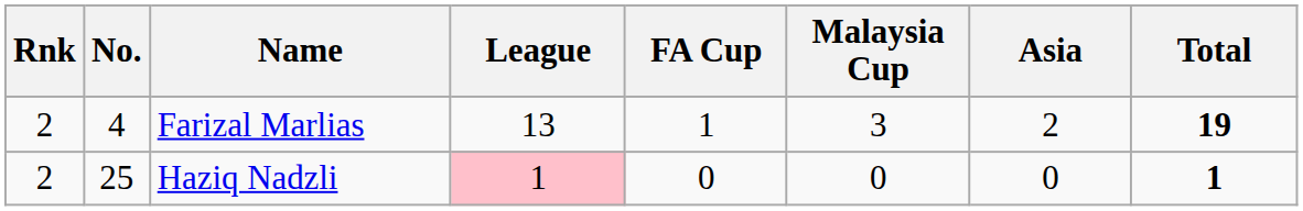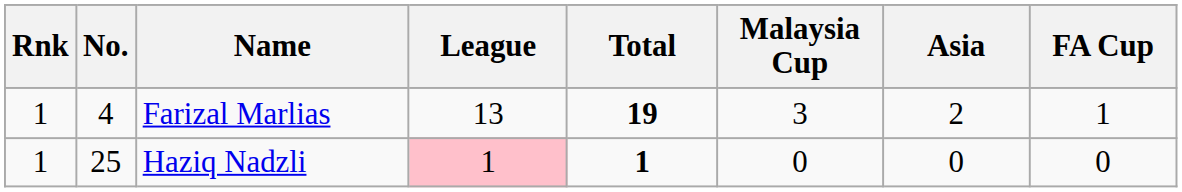columns swapped: FA Cup <-> Total
Farizal Marlias | Rnk: 2 -> 1
Haziq Nadzli | Rnk: 2 -> 1
